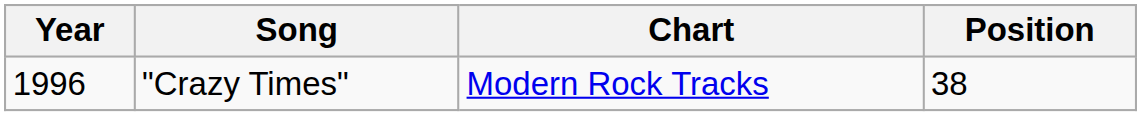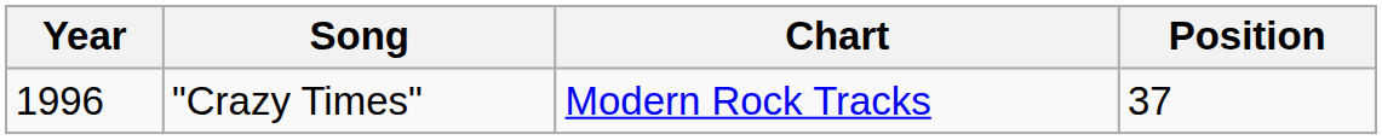"Crazy Times" | Position: 38 -> 37
